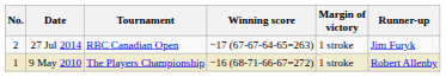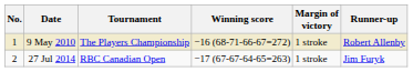rows swapped: 9 May 2010 <-> 27 Jul 2014
